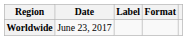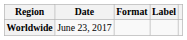columns swapped: Format <-> Label
